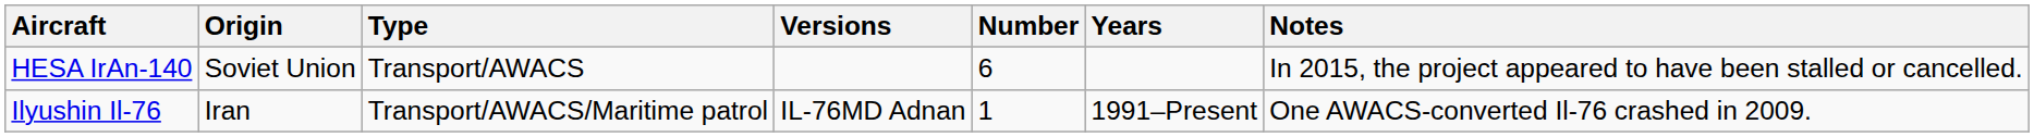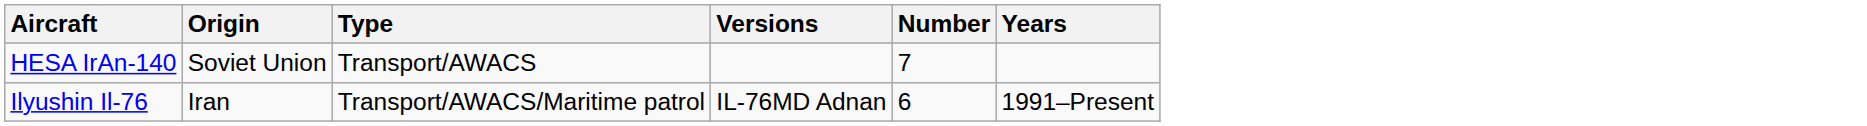- column: Notes | In 2015, the project appeared to have been stalled or cancelled. | One AWACS-converted Il-76 crashed in 2009.
HESA IrAn-140 | Number: 6 -> 7
Ilyushin Il-76 | Number: 1 -> 6
